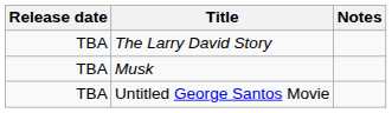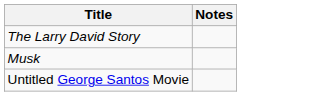- column: Release date | TBA | TBA | TBA
